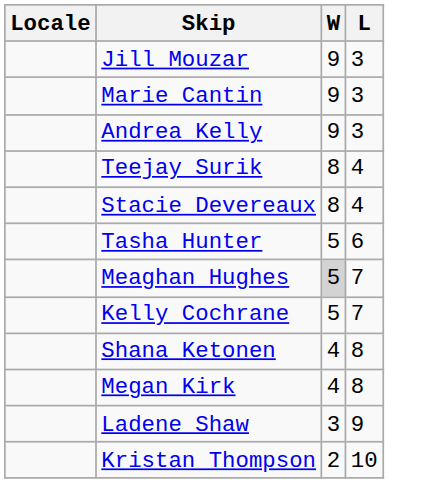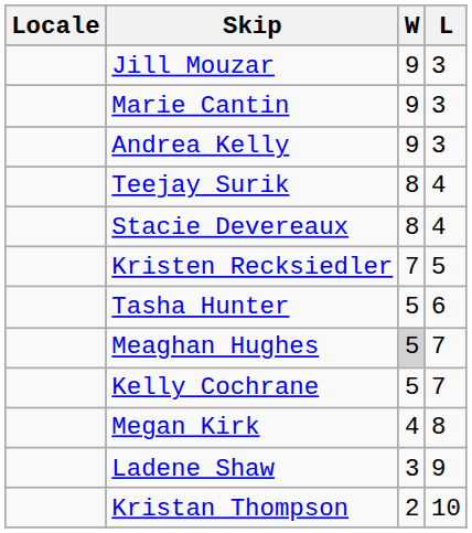+ row: Kristen Recksiedler | 7 | 5
- row: Shana Ketonen | 4 | 8
